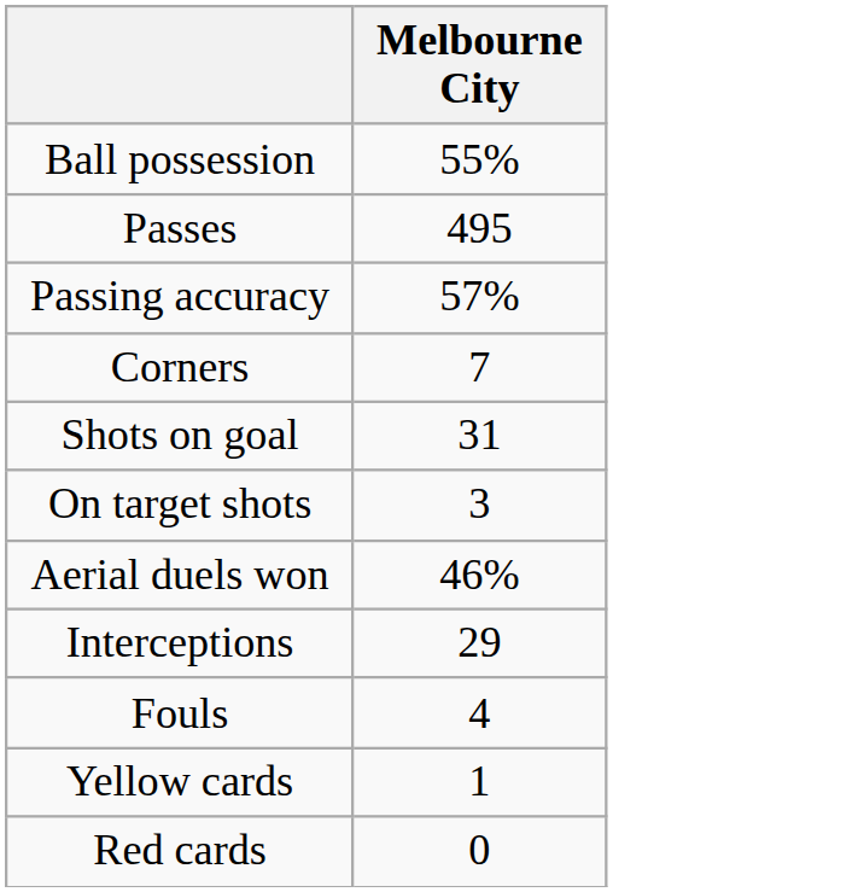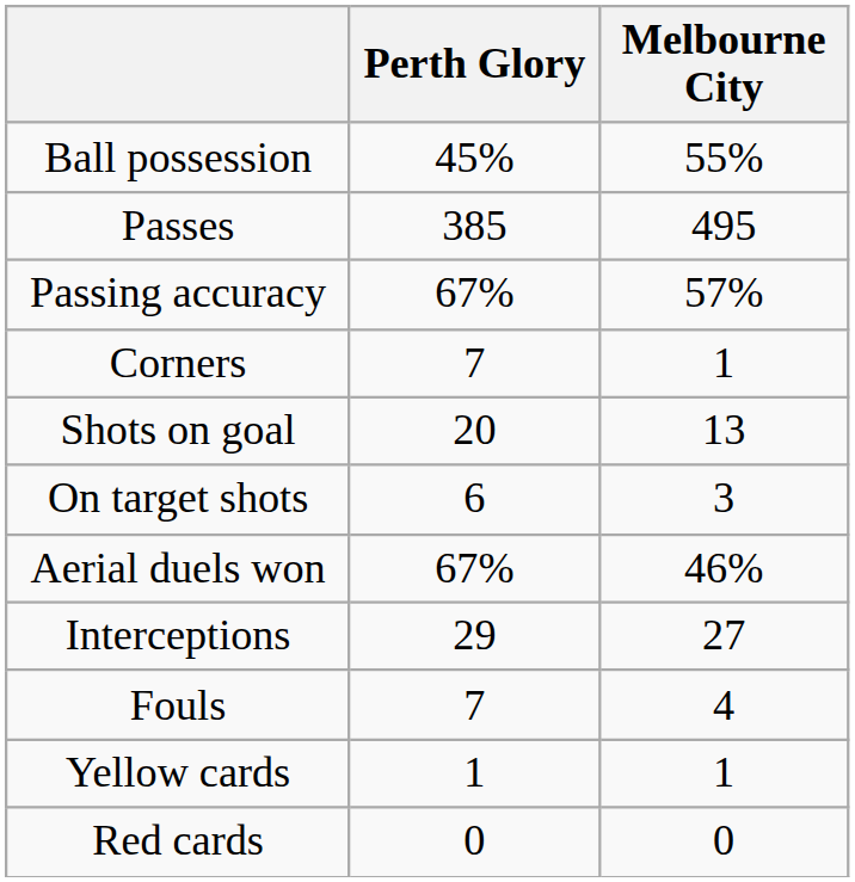+ column: Perth Glory | 45% | 385 | 67% | 7 | 20 | 6 | 67% | 29 | 7 | 1 | 0
Corners | Melbourne City: 7 -> 1
Shots on goal | Melbourne City: 31 -> 13
Interceptions | Melbourne City: 29 -> 27
